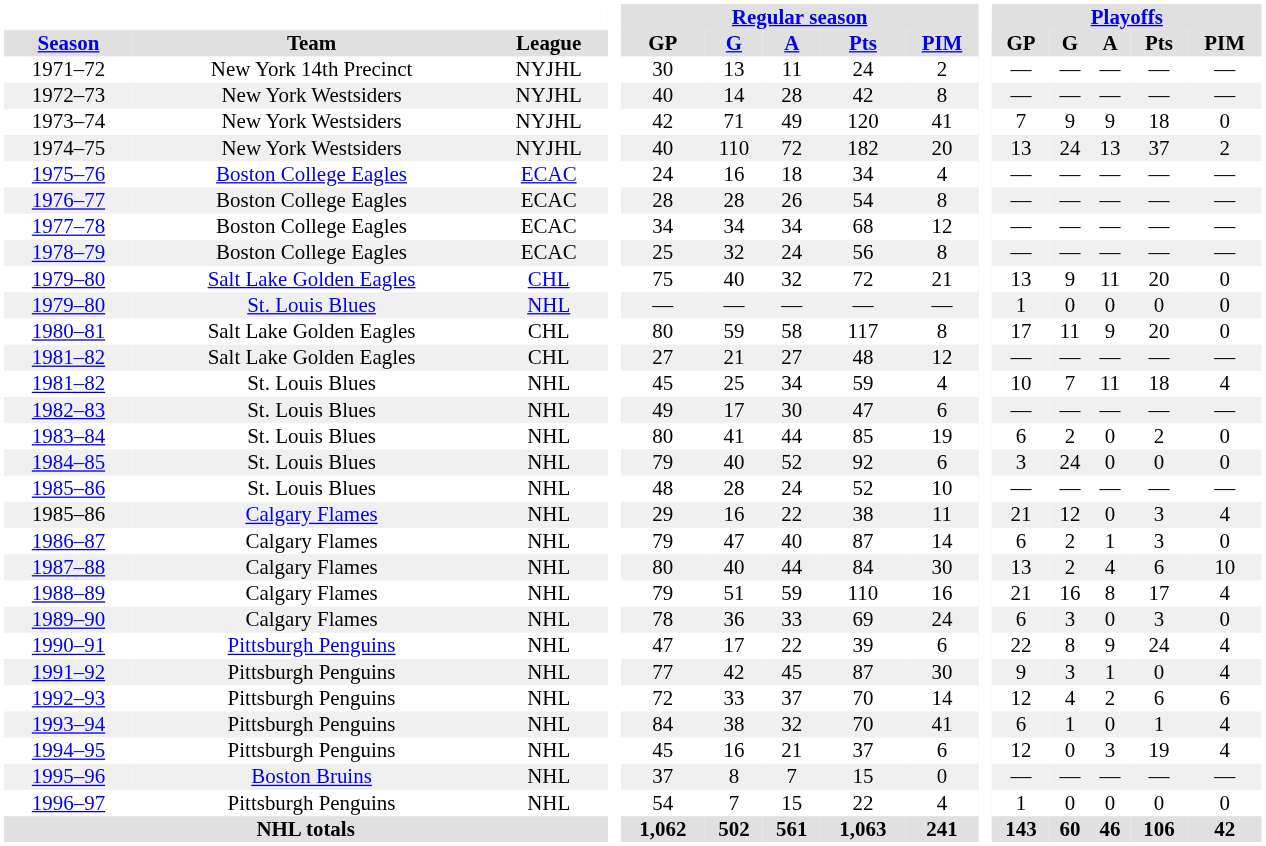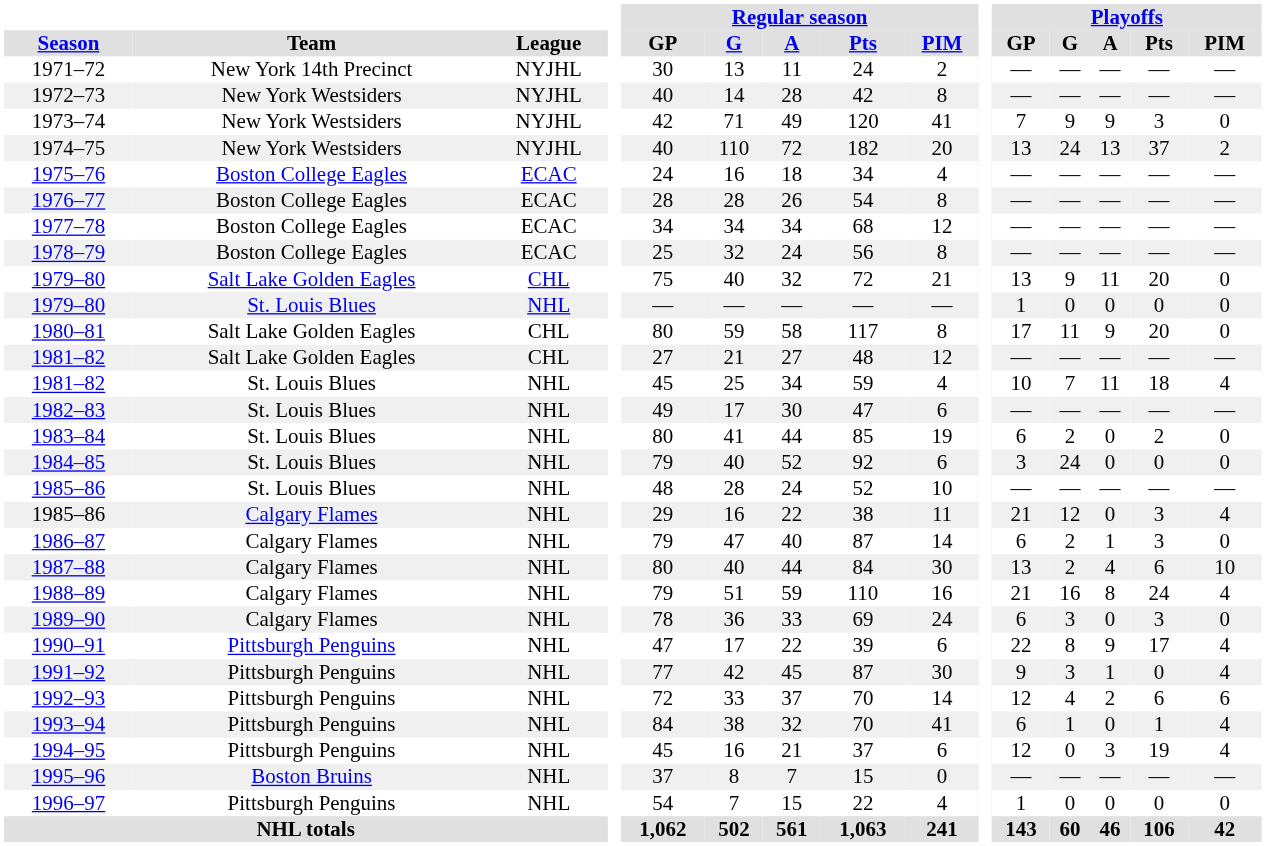1973–74 | Playoffs / Pts: 18 -> 3
1988–89 | Playoffs / Pts: 17 -> 24
1990–91 | Playoffs / Pts: 24 -> 17
